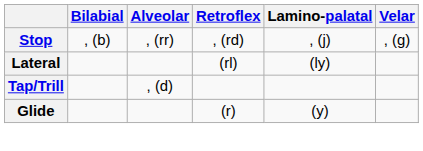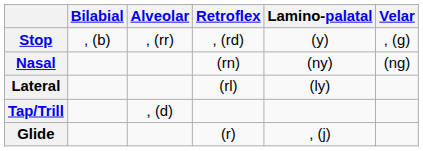Stop | Lamino-palatal: , (j) -> (y)
+ row: Nasal | (rn) | (ny) | (ng)
Glide | Lamino-palatal: (y) -> , (j)
